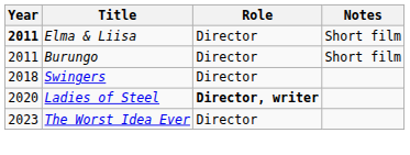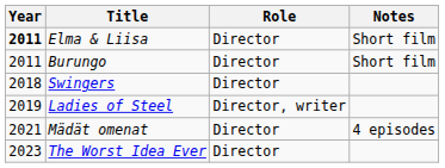Ladies of Steel | Year: 2020 -> 2019
Ladies of Steel | Role: bold -> normal
+ row: 2021 | Mädät omenat | Director | 4 episodes
